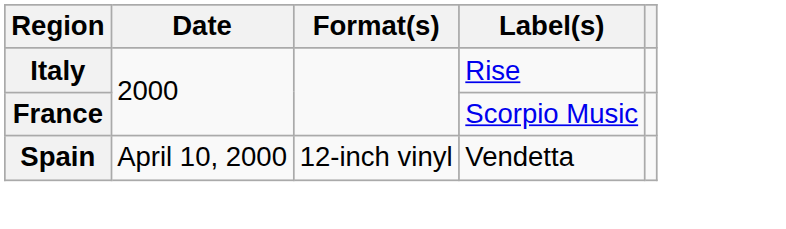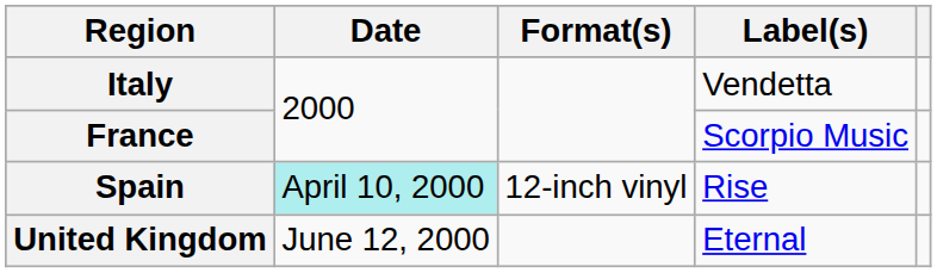Italy | Label(s): Rise -> Vendetta
Spain | Date: no background -> paleturquoise background
Spain | Label(s): Vendetta -> Rise
+ row: United Kingdom | June 12, 2000 | Eternal
